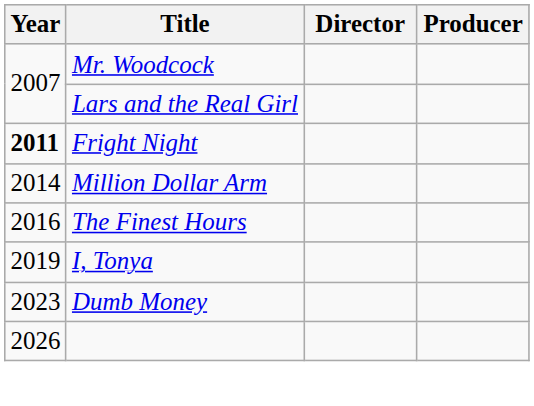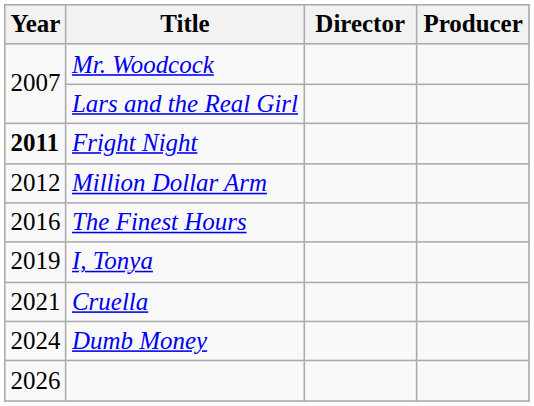Million Dollar Arm | Year: 2014 -> 2012
+ row: 2021 | Cruella
Dumb Money | Year: 2023 -> 2024
